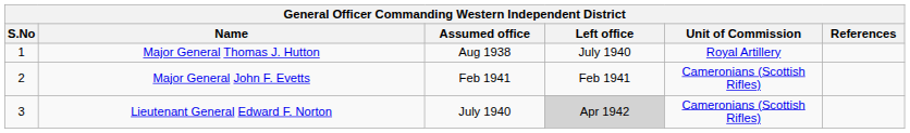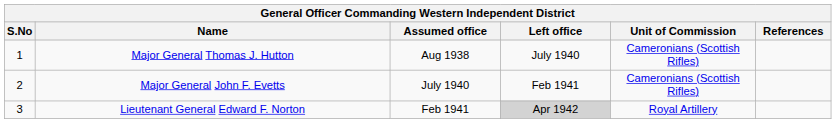Major General Thomas J. Hutton | Unit of Commission: Royal Artillery -> Cameronians (Scottish Rifles)
Major General John F. Evetts | Assumed office: Feb 1941 -> July 1940
Lieutenant General Edward F. Norton | Assumed office: July 1940 -> Feb 1941
Lieutenant General Edward F. Norton | Unit of Commission: Cameronians (Scottish Rifles) -> Royal Artillery
